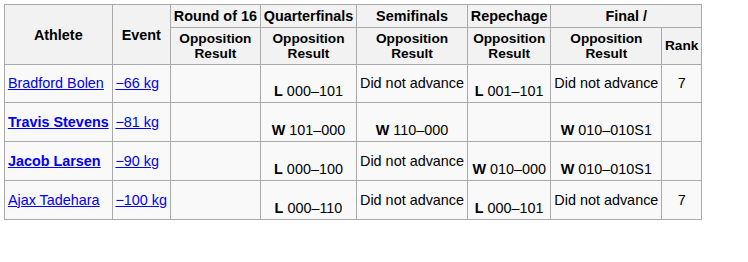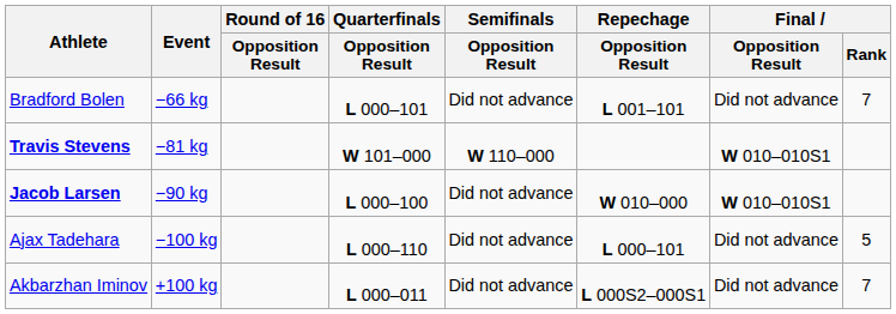Ajax Tadehara | Final / Rank: 7 -> 5
+ row: Akbarzhan Iminov | +100 kg | L 000–011 | Did not advance | L 000S2–000S1 | Did not advance | 7
